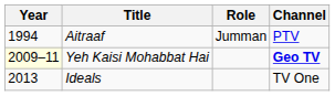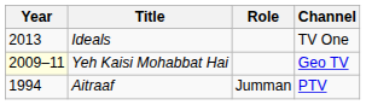rows swapped: Aitraaf <-> Ideals
Yeh Kaisi Mohabbat Hai | Channel: bold -> normal
